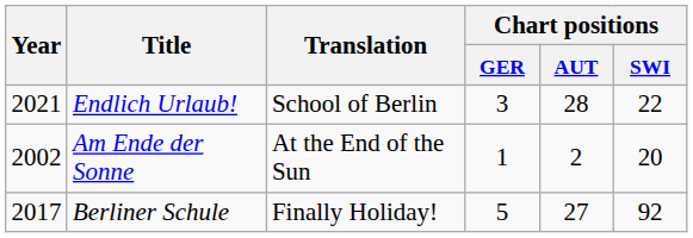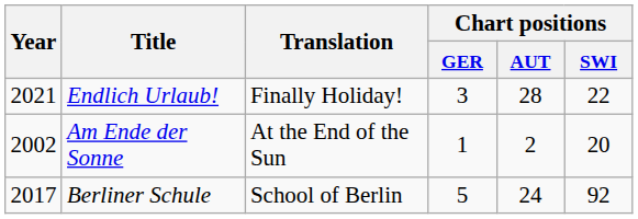Endlich Urlaub! | Translation: School of Berlin -> Finally Holiday!
Berliner Schule | Translation: Finally Holiday! -> School of Berlin
Berliner Schule | Chart positions / AUT: 27 -> 24
